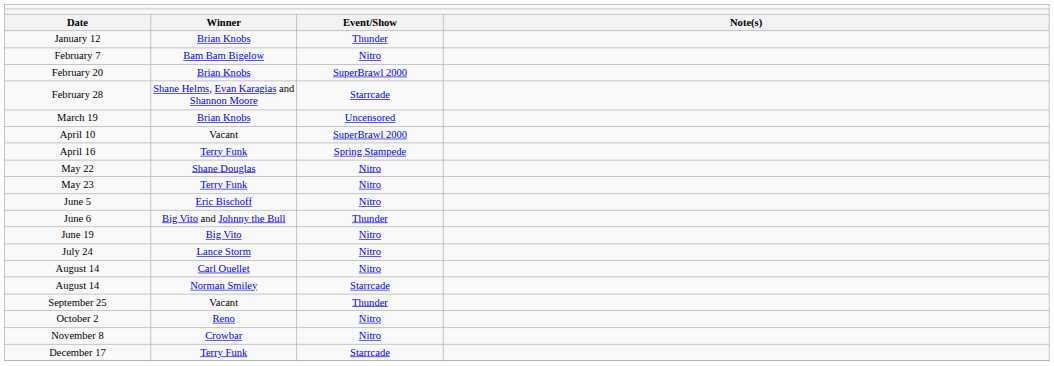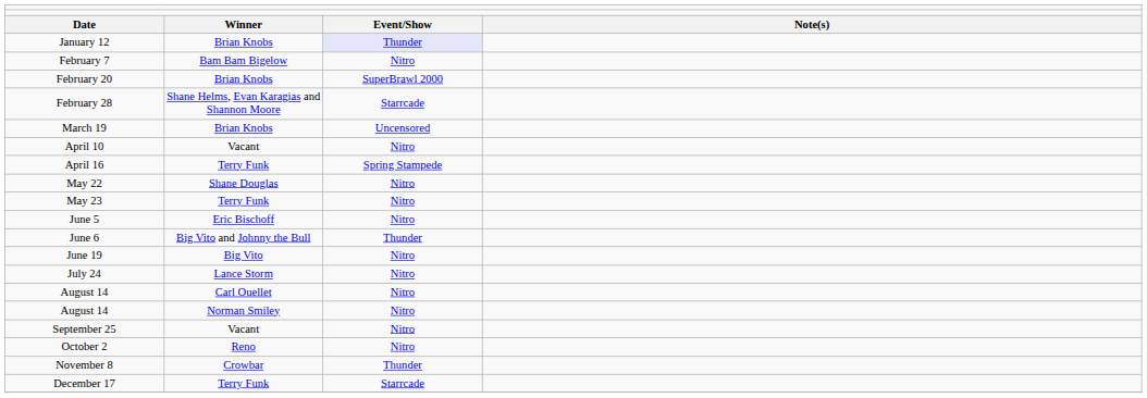January 12 | column 3: no background -> lavender background
April 10 | column 3: SuperBrawl 2000 -> Nitro
August 14 / Norman Smiley | column 3: Starrcade -> Nitro
September 25 | column 3: Thunder -> Nitro
November 8 | column 3: Nitro -> Thunder
